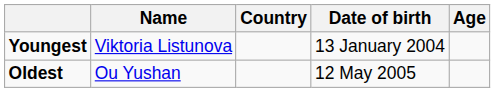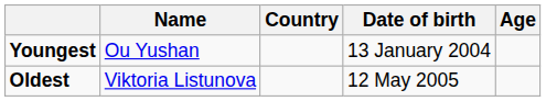Youngest | Name: Viktoria Listunova -> Ou Yushan
Oldest | Name: Ou Yushan -> Viktoria Listunova
